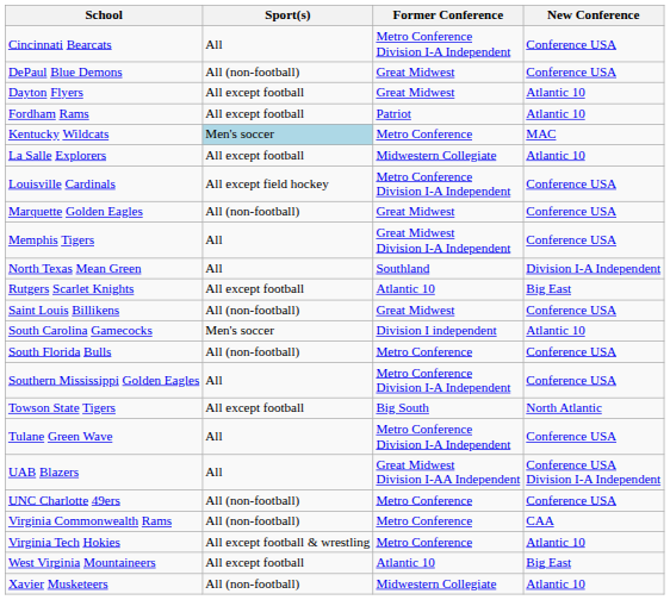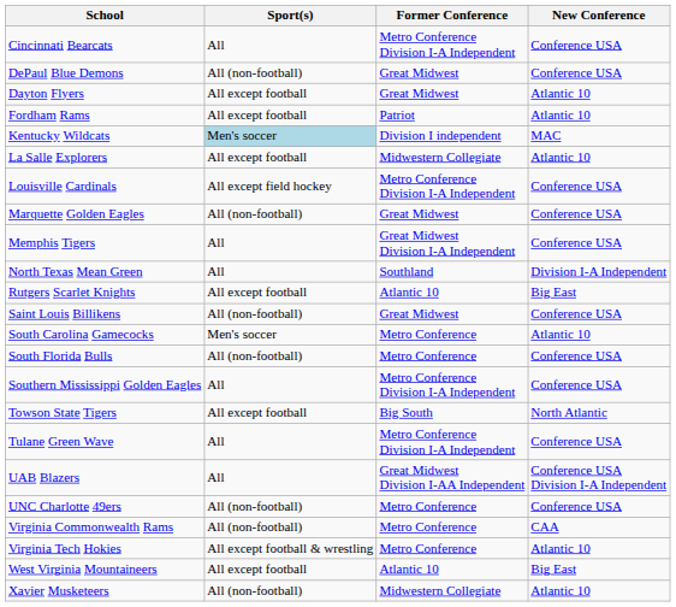Kentucky Wildcats | Former Conference: Metro Conference -> Division I independent
South Carolina Gamecocks | Former Conference: Division I independent -> Metro Conference
